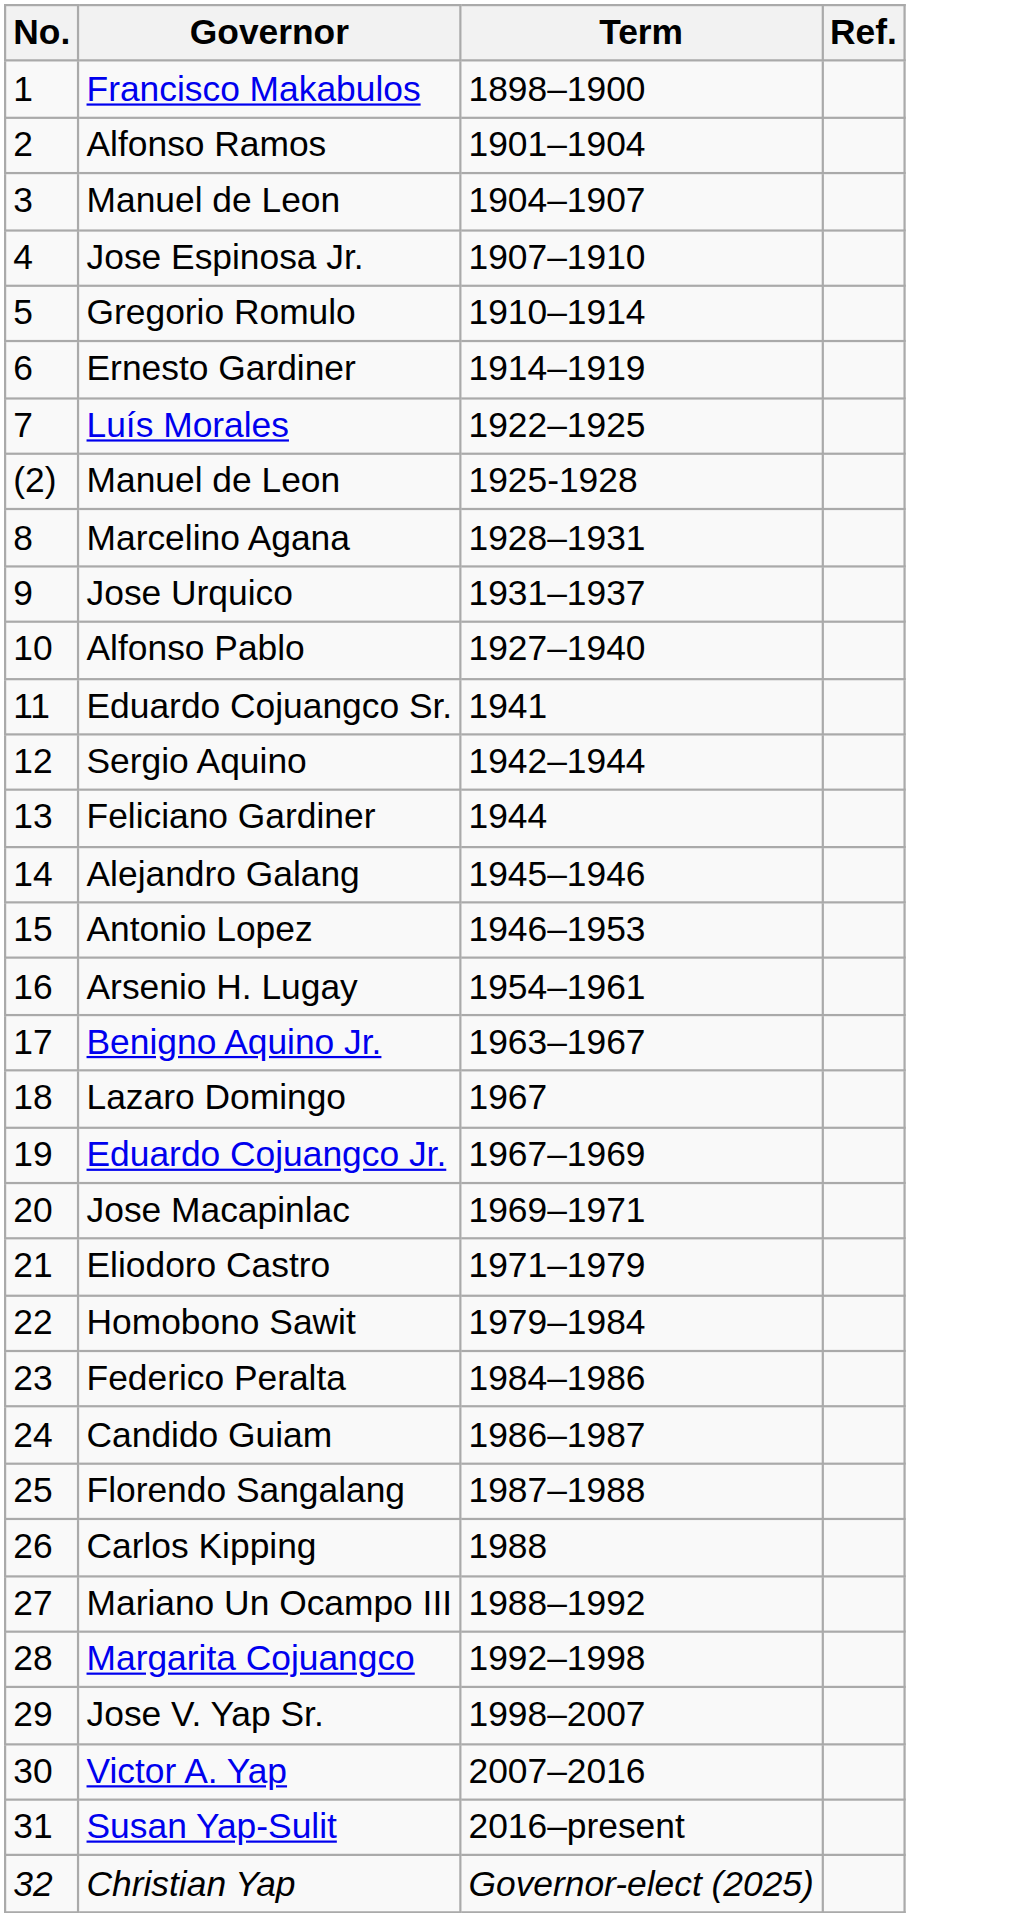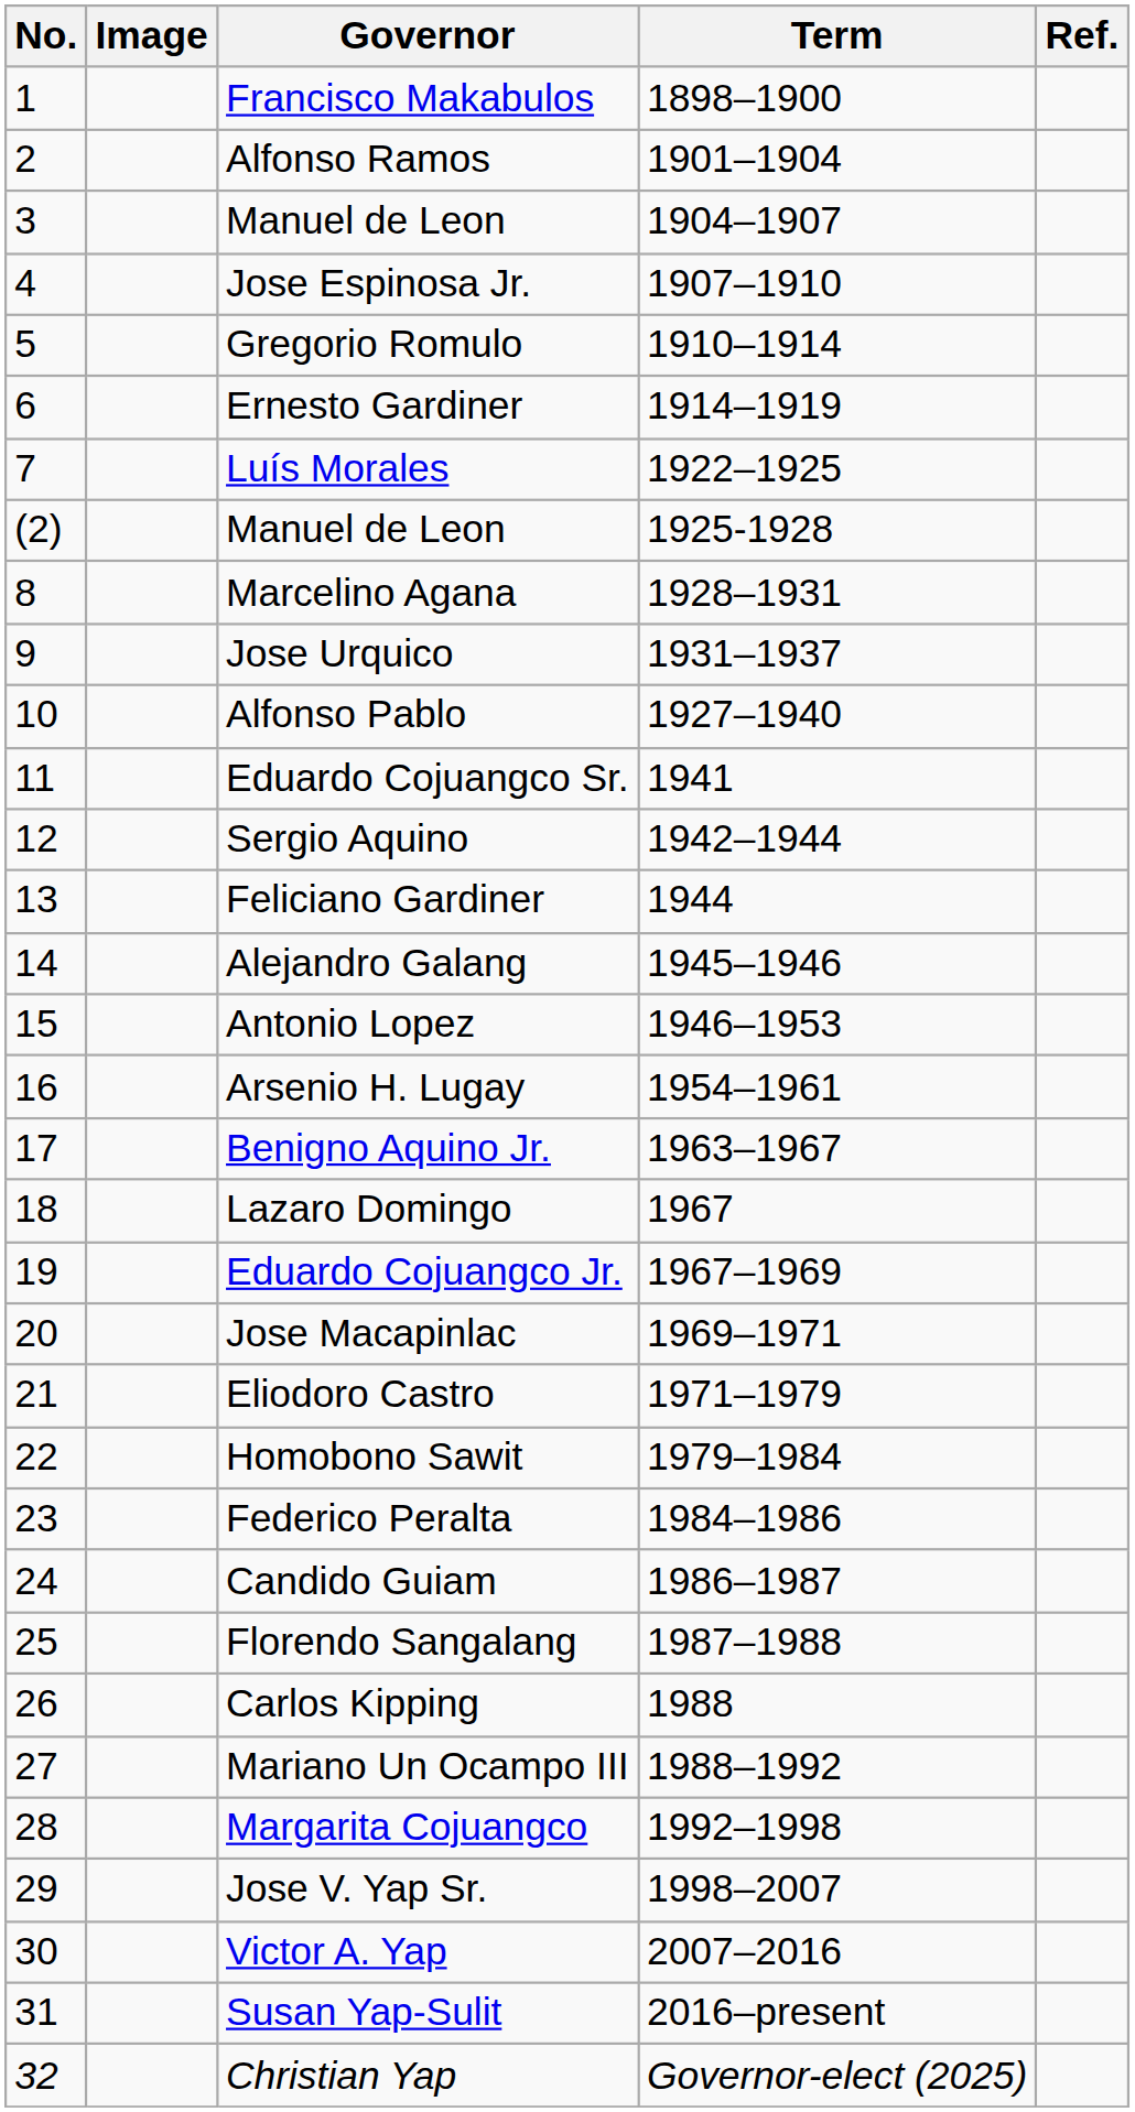+ column: Image
